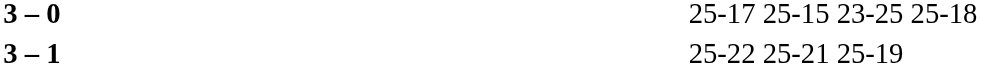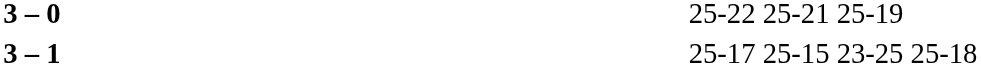3 – 0 | column 4: 25-17 25-15 23-25 25-18 -> 25-22 25-21 25-19
3 – 1 | column 4: 25-22 25-21 25-19 -> 25-17 25-15 23-25 25-18
